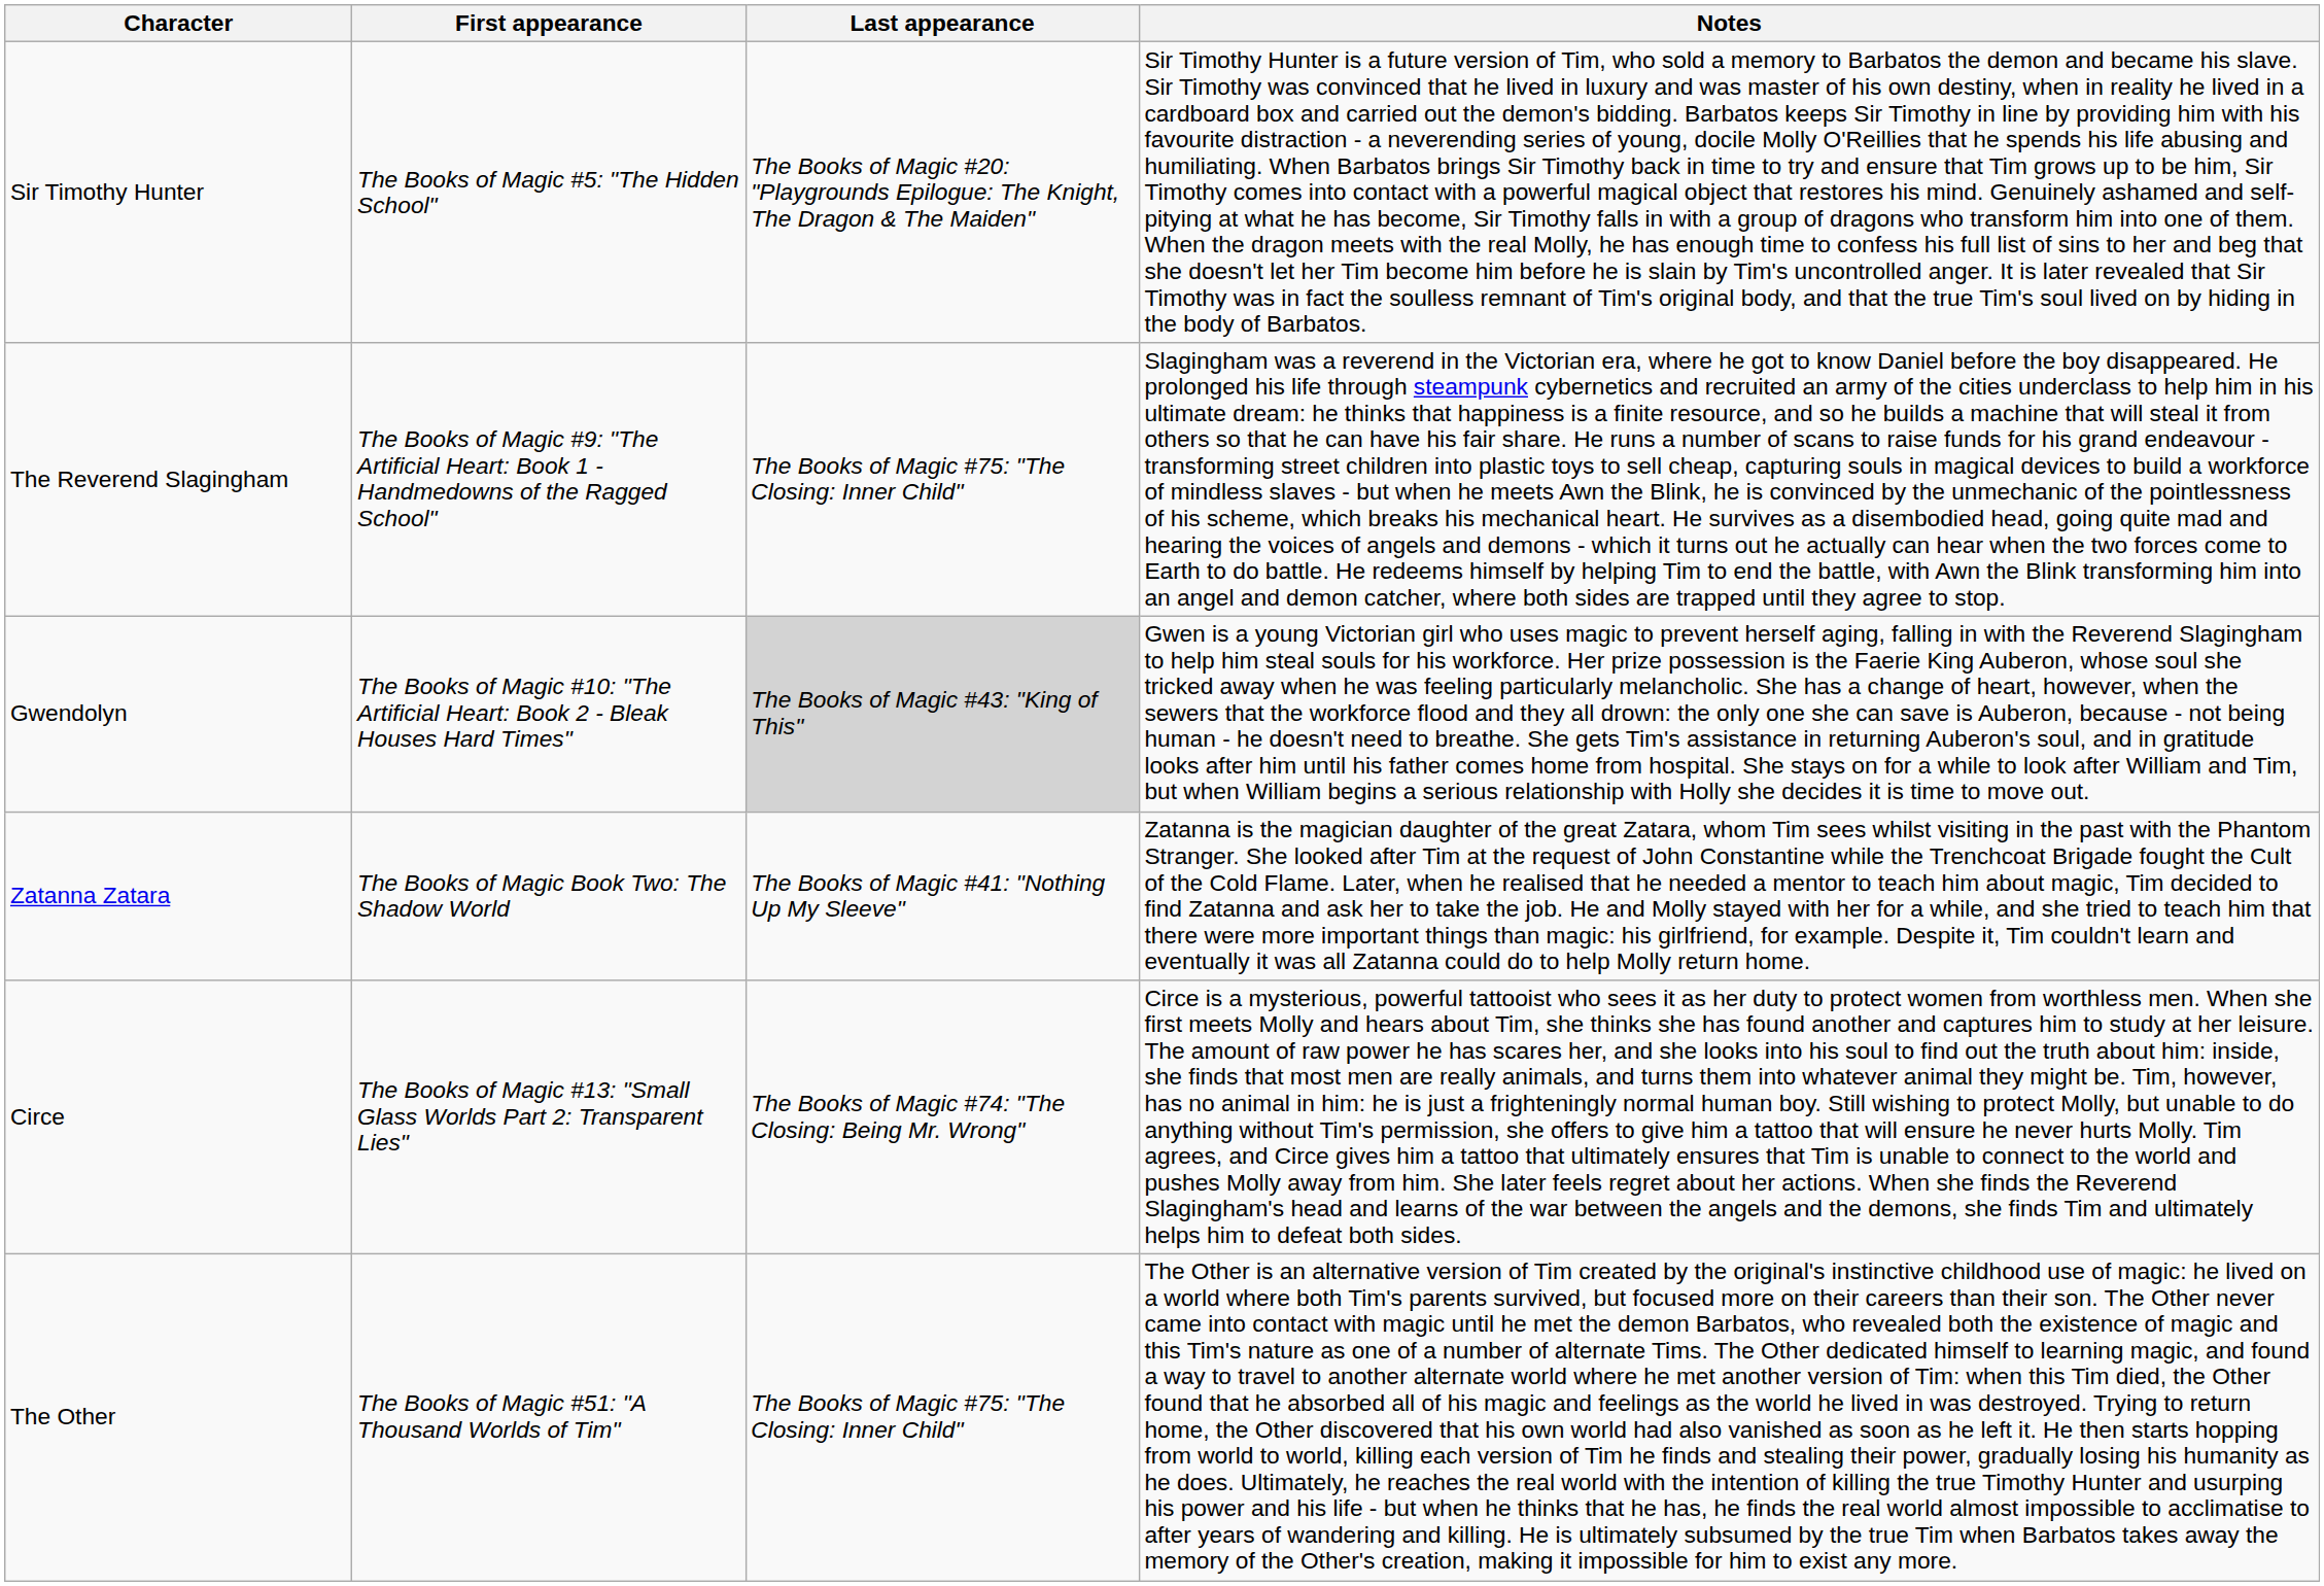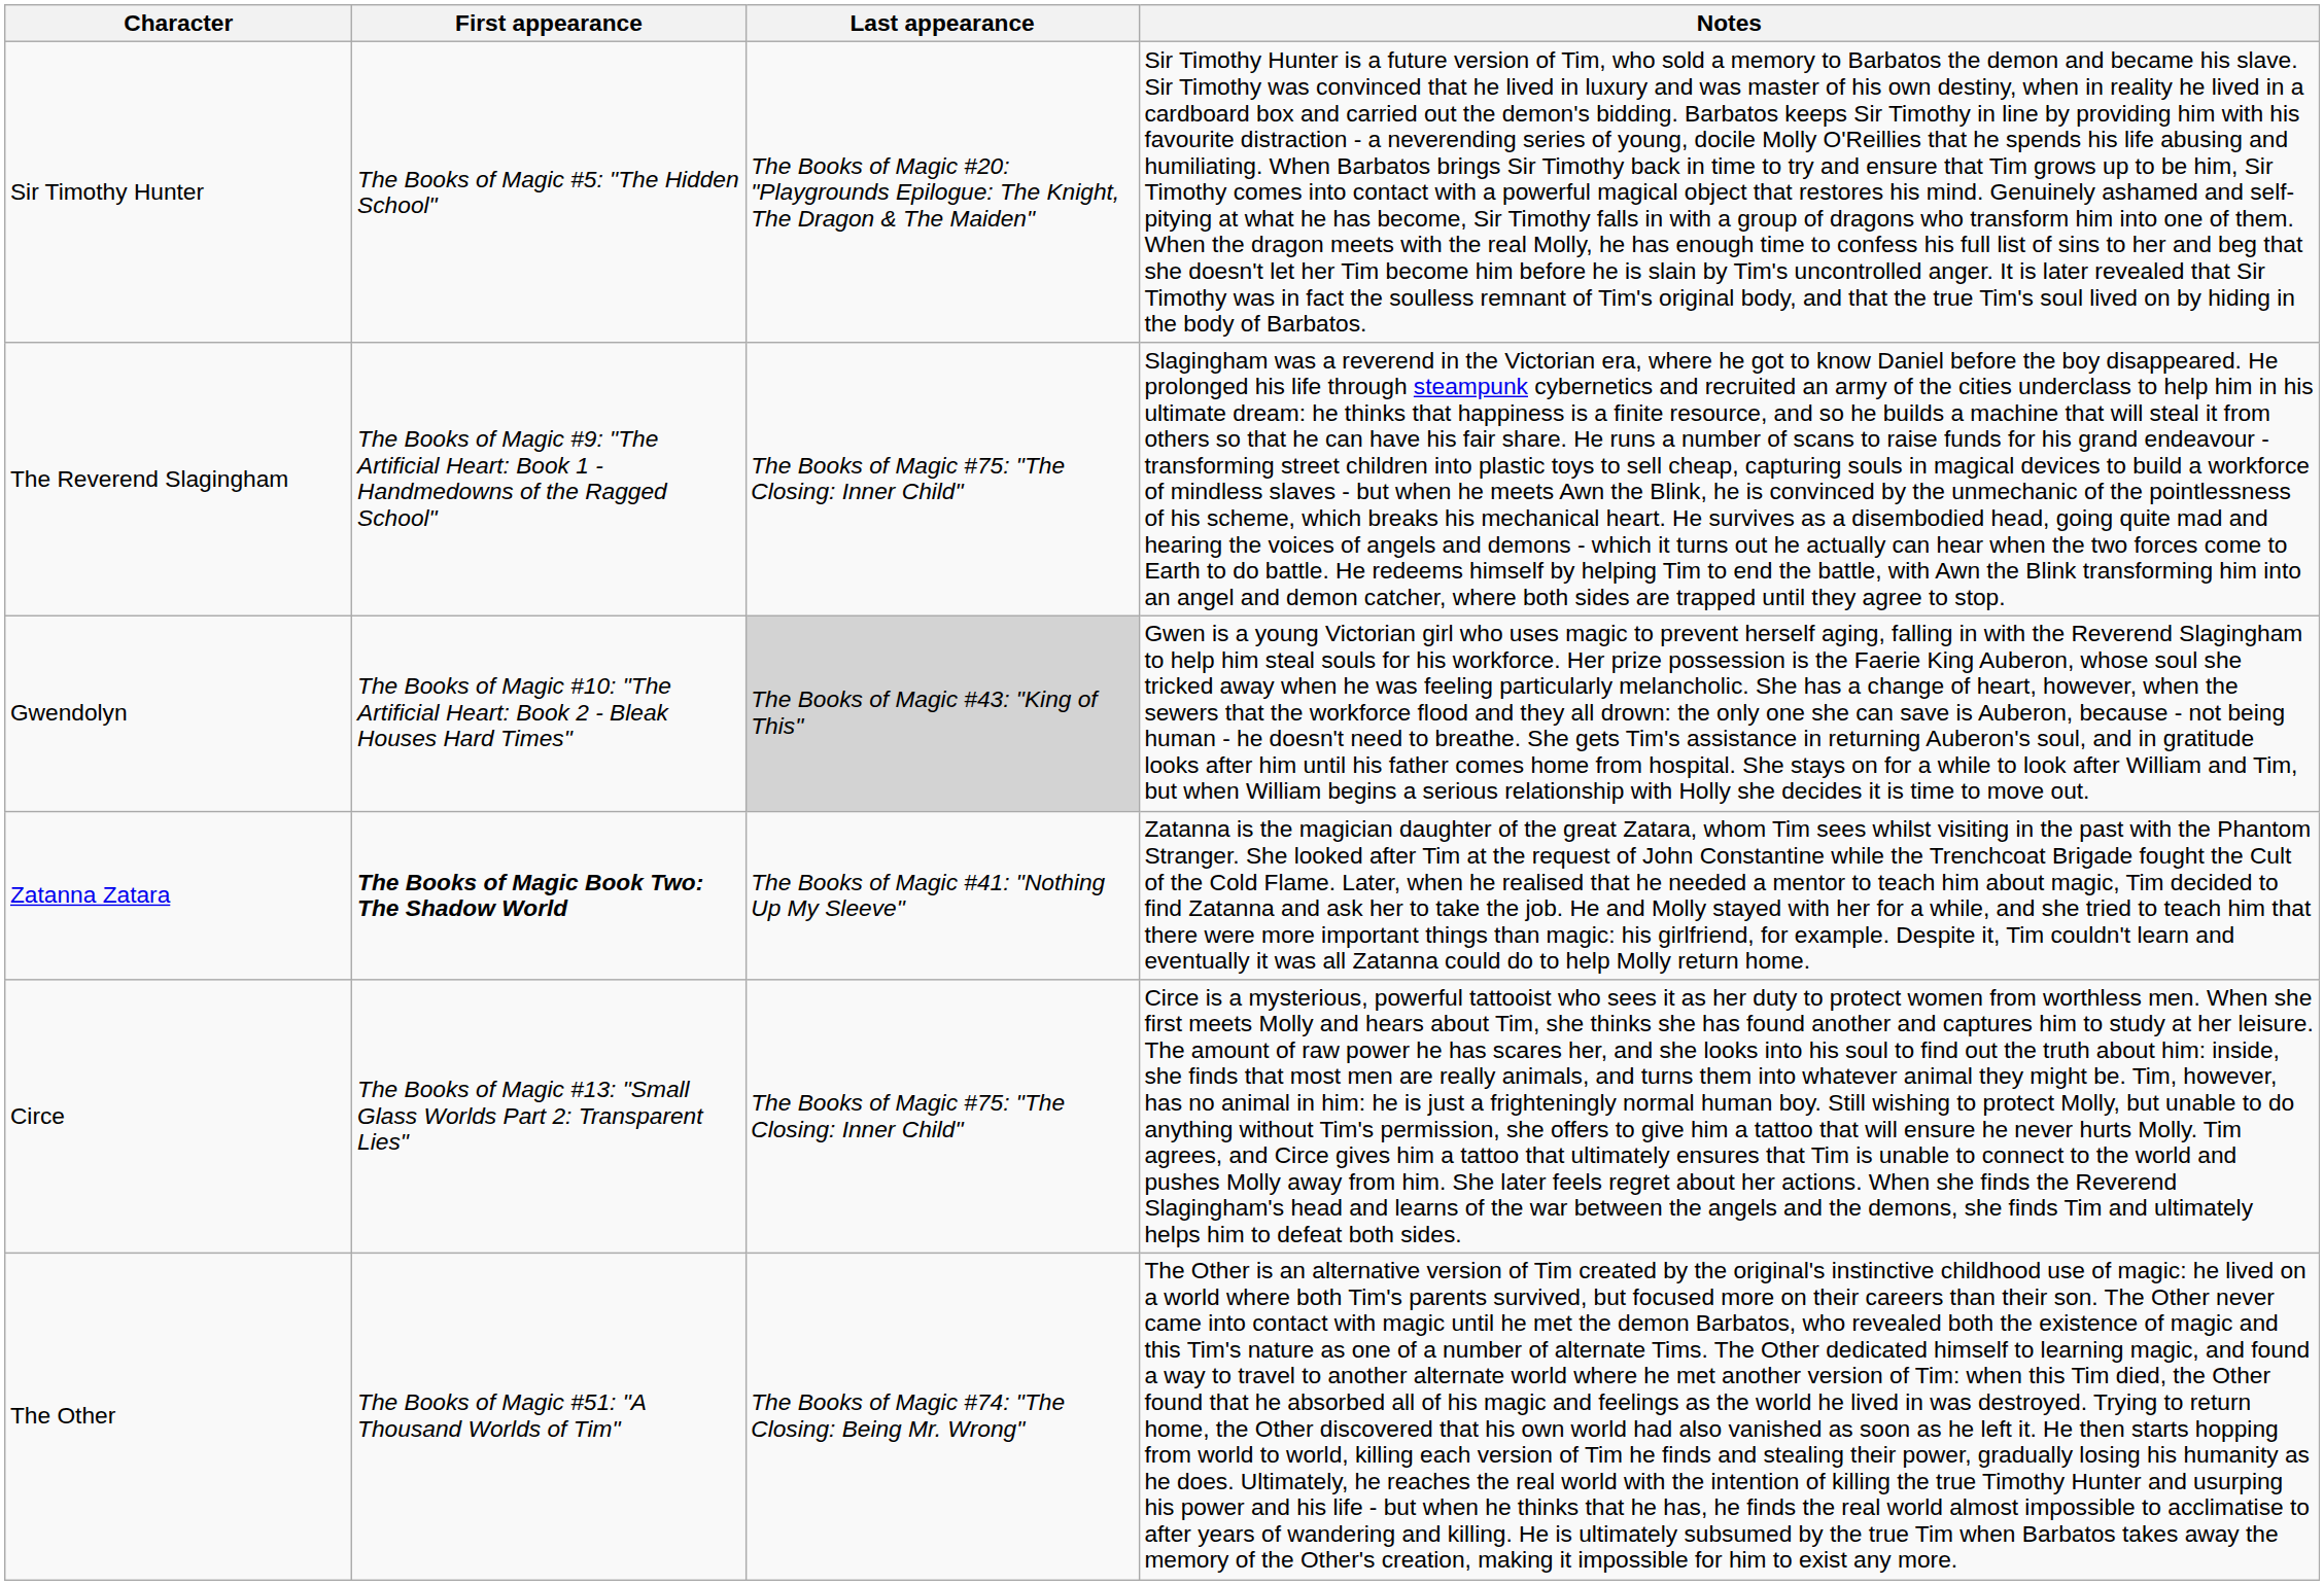Zatanna Zatara | First appearance: normal -> bold
Circe | Last appearance: The Books of Magic #74: "The Closing: Being Mr. Wrong" -> The Books of Magic #75: "The Closing: Inner Child"
The Other | Last appearance: The Books of Magic #75: "The Closing: Inner Child" -> The Books of Magic #74: "The Closing: Being Mr. Wrong"
